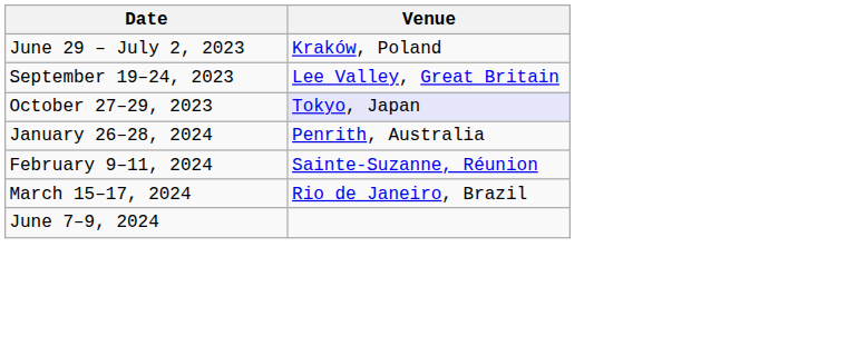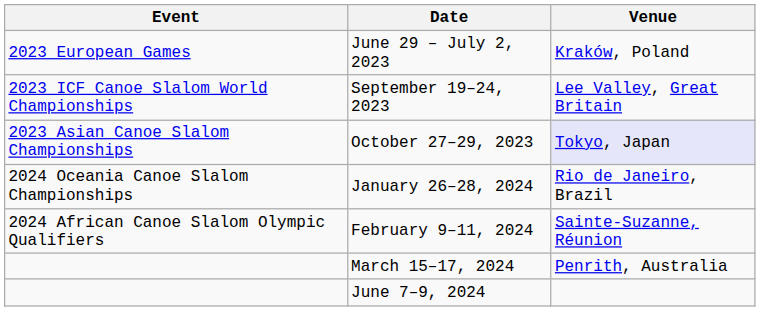+ column: Event | 2023 European Games | 2023 ICF Canoe Slalom World Championships | 2023 Asian Canoe Slalom Championships | 2024 Oceania Canoe Slalom Championships | 2024 African Canoe Slalom Olympic Qualifiers
January 26–28, 2024 | Venue: Penrith, Australia -> Rio de Janeiro, Brazil
March 15–17, 2024 | Venue: Rio de Janeiro, Brazil -> Penrith, Australia
